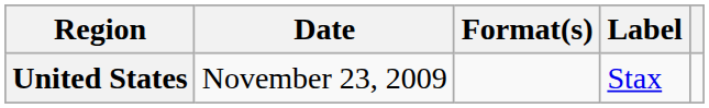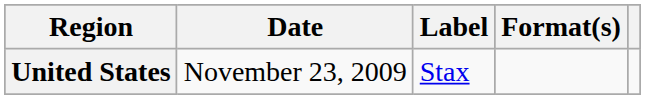columns swapped: Format(s) <-> Label
